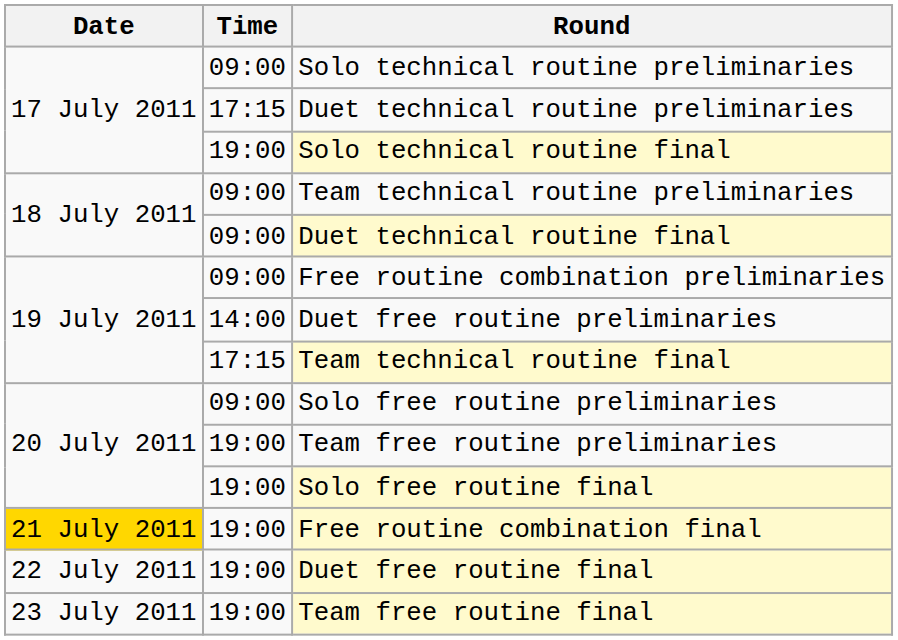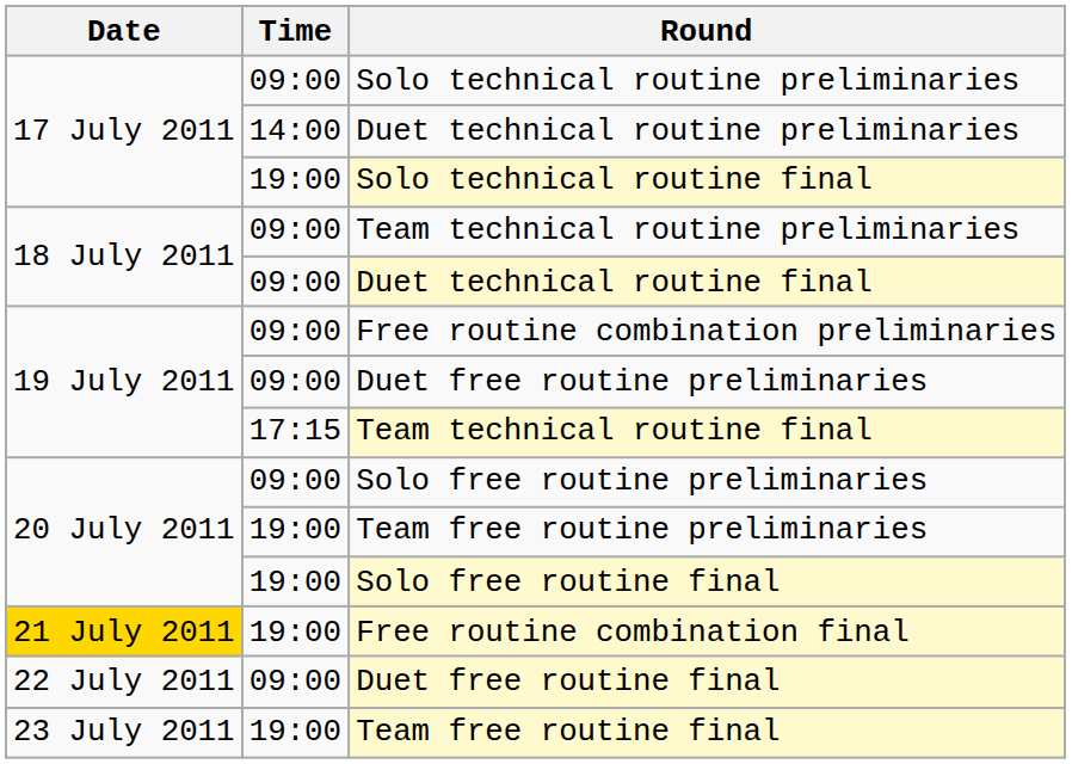Duet technical routine preliminaries | Time: 17:15 -> 14:00
Duet free routine preliminaries | Time: 14:00 -> 09:00
Duet free routine final | Time: 19:00 -> 09:00
